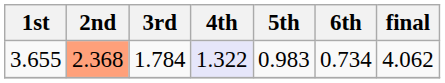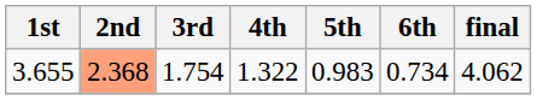3.655 | 3rd: 1.784 -> 1.754
3.655 | 4th: lavender background -> no background
